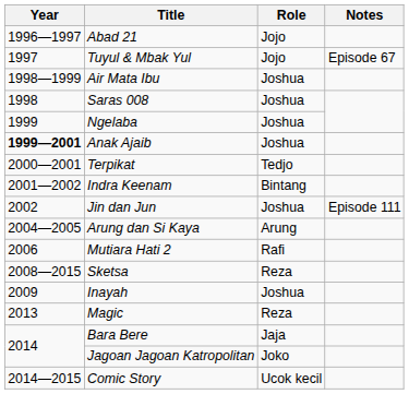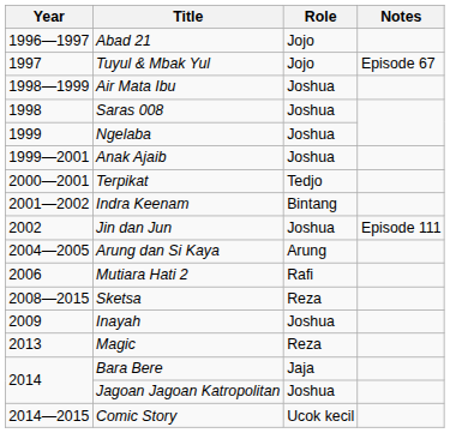Anak Ajaib | Year: bold -> normal
Jagoan Jagoan Katropolitan | Role: Joko -> Joshua
